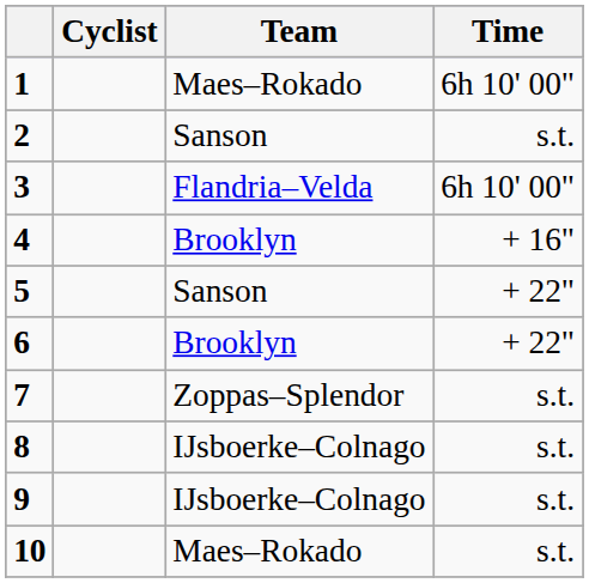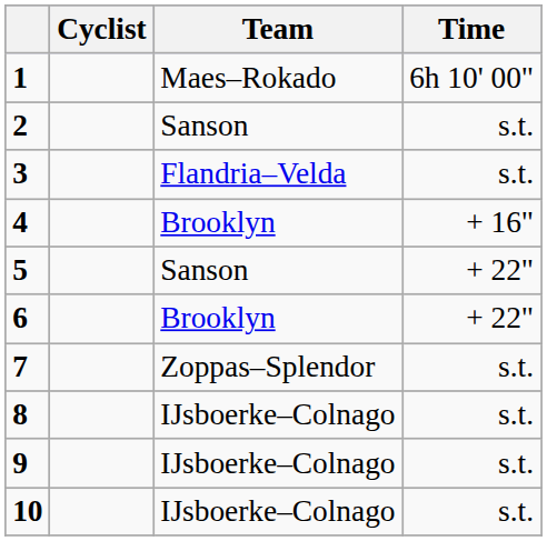3 | Time: 6h 10' 00" -> s.t.
10 | Team: Maes–Rokado -> IJsboerke–Colnago
